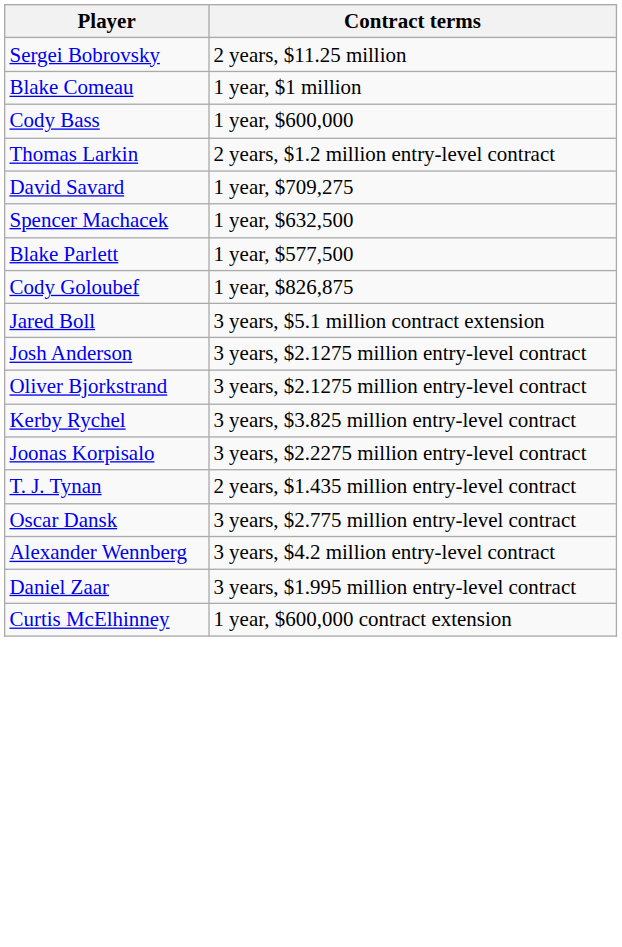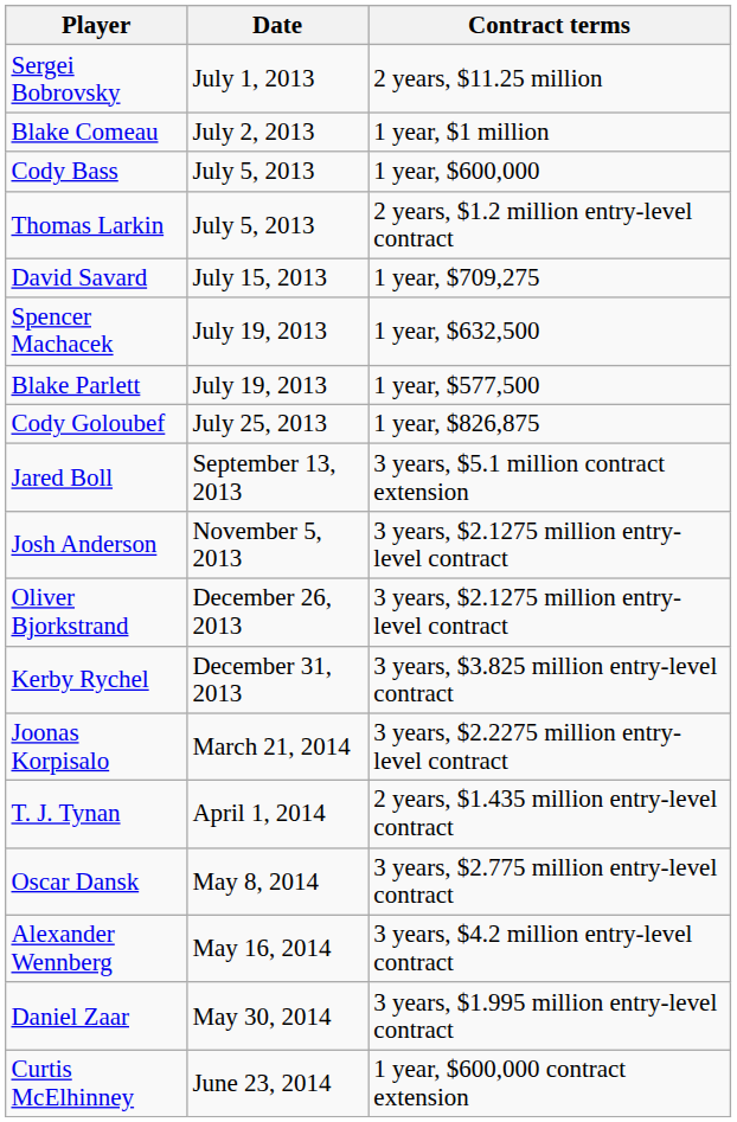+ column: Date | July 1, 2013 | July 2, 2013 | July 5, 2013 | July 5, 2013 | July 15, 2013 | July 19, 2013 | July 19, 2013 | July 25, 2013 | September 13, 2013 | November 5, 2013 | December 26, 2013 | December 31, 2013 | March 21, 2014 | April 1, 2014 | May 8, 2014 | May 16, 2014 | May 30, 2014 | June 23, 2014
